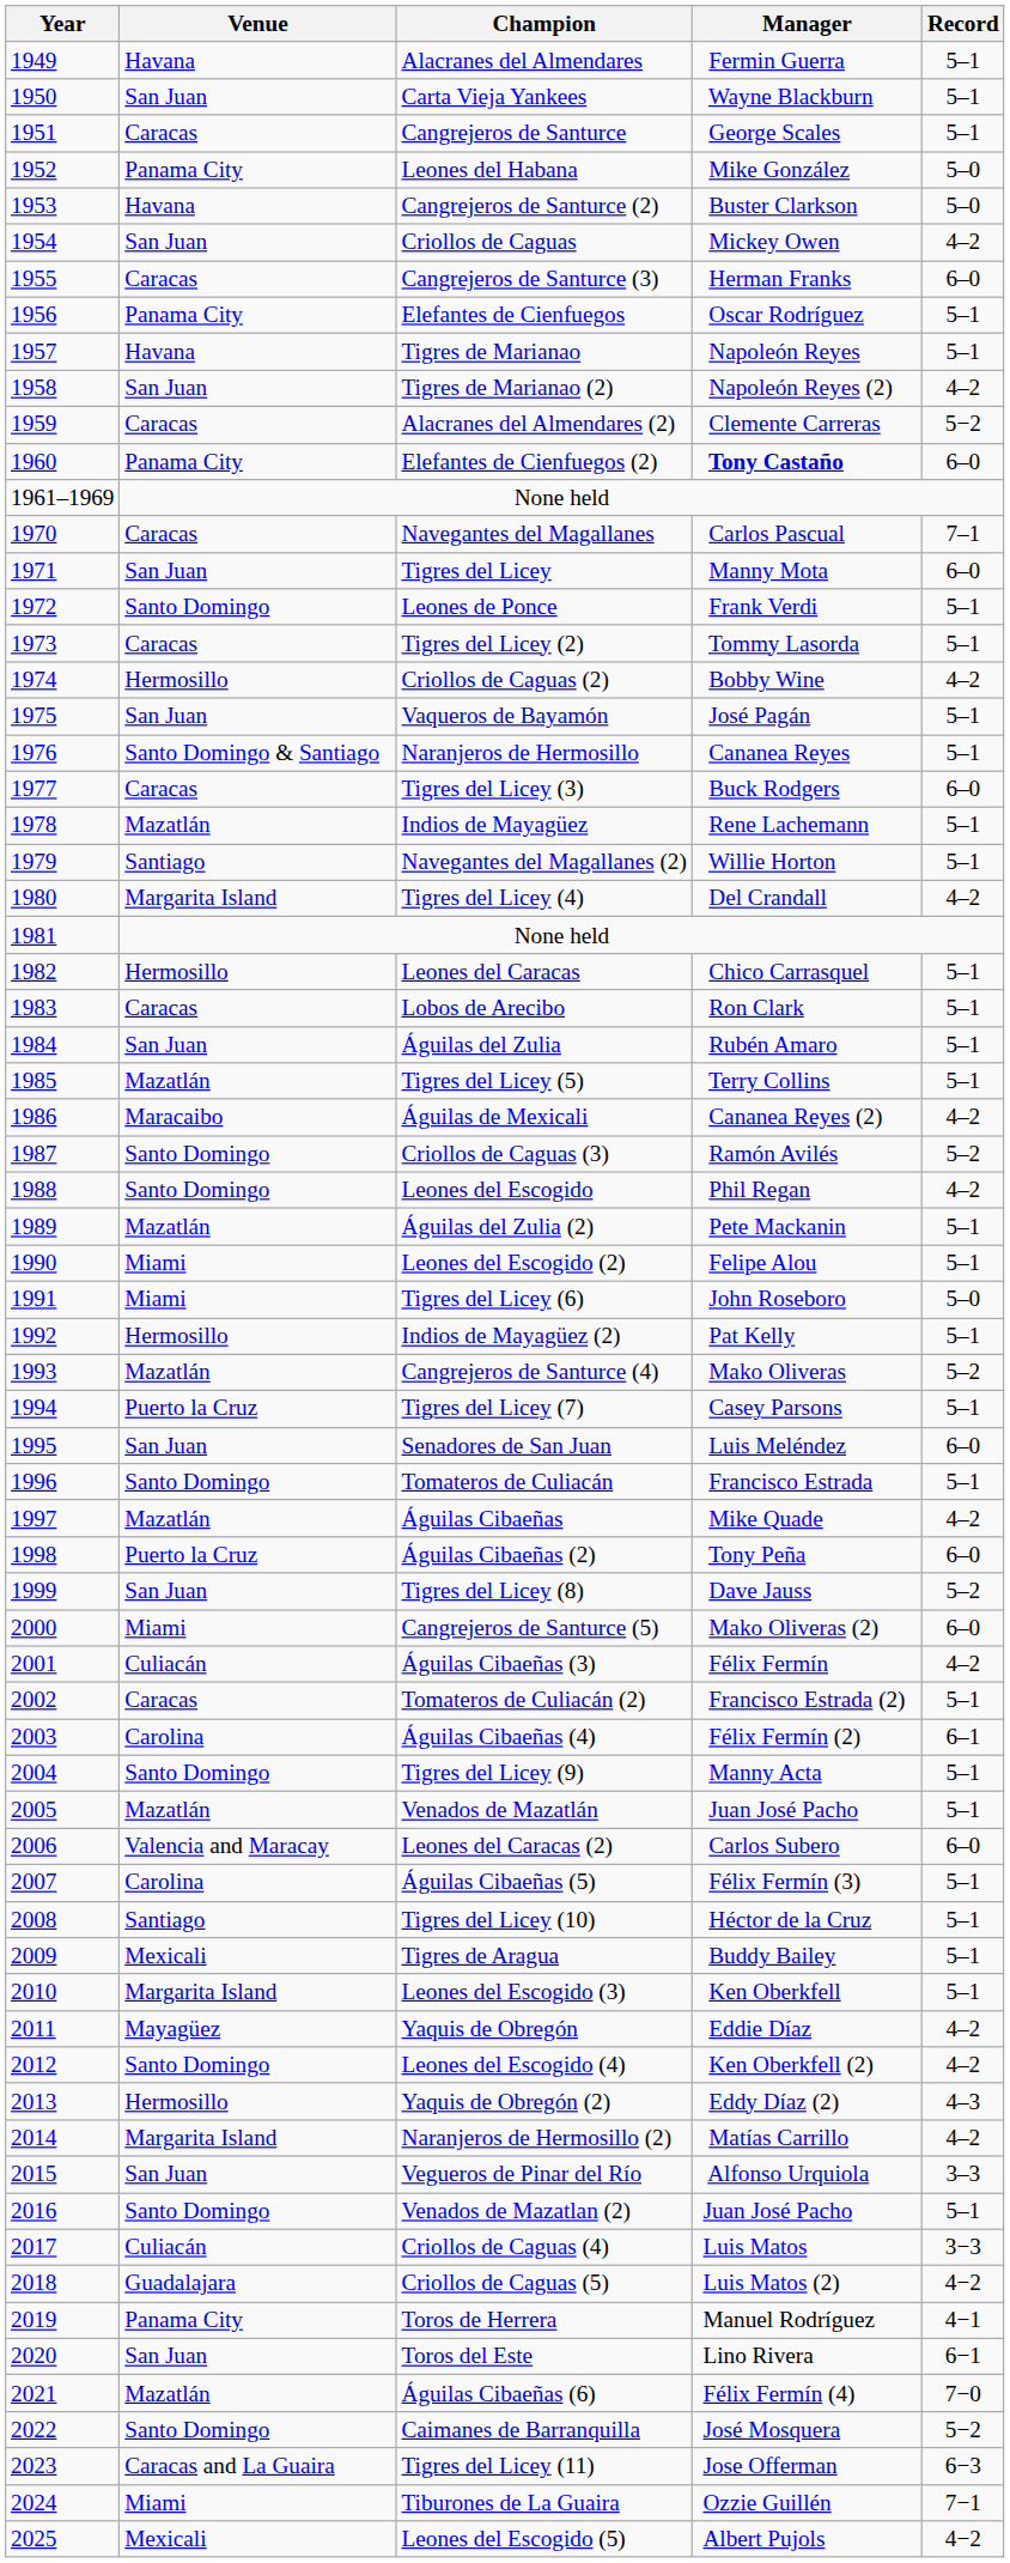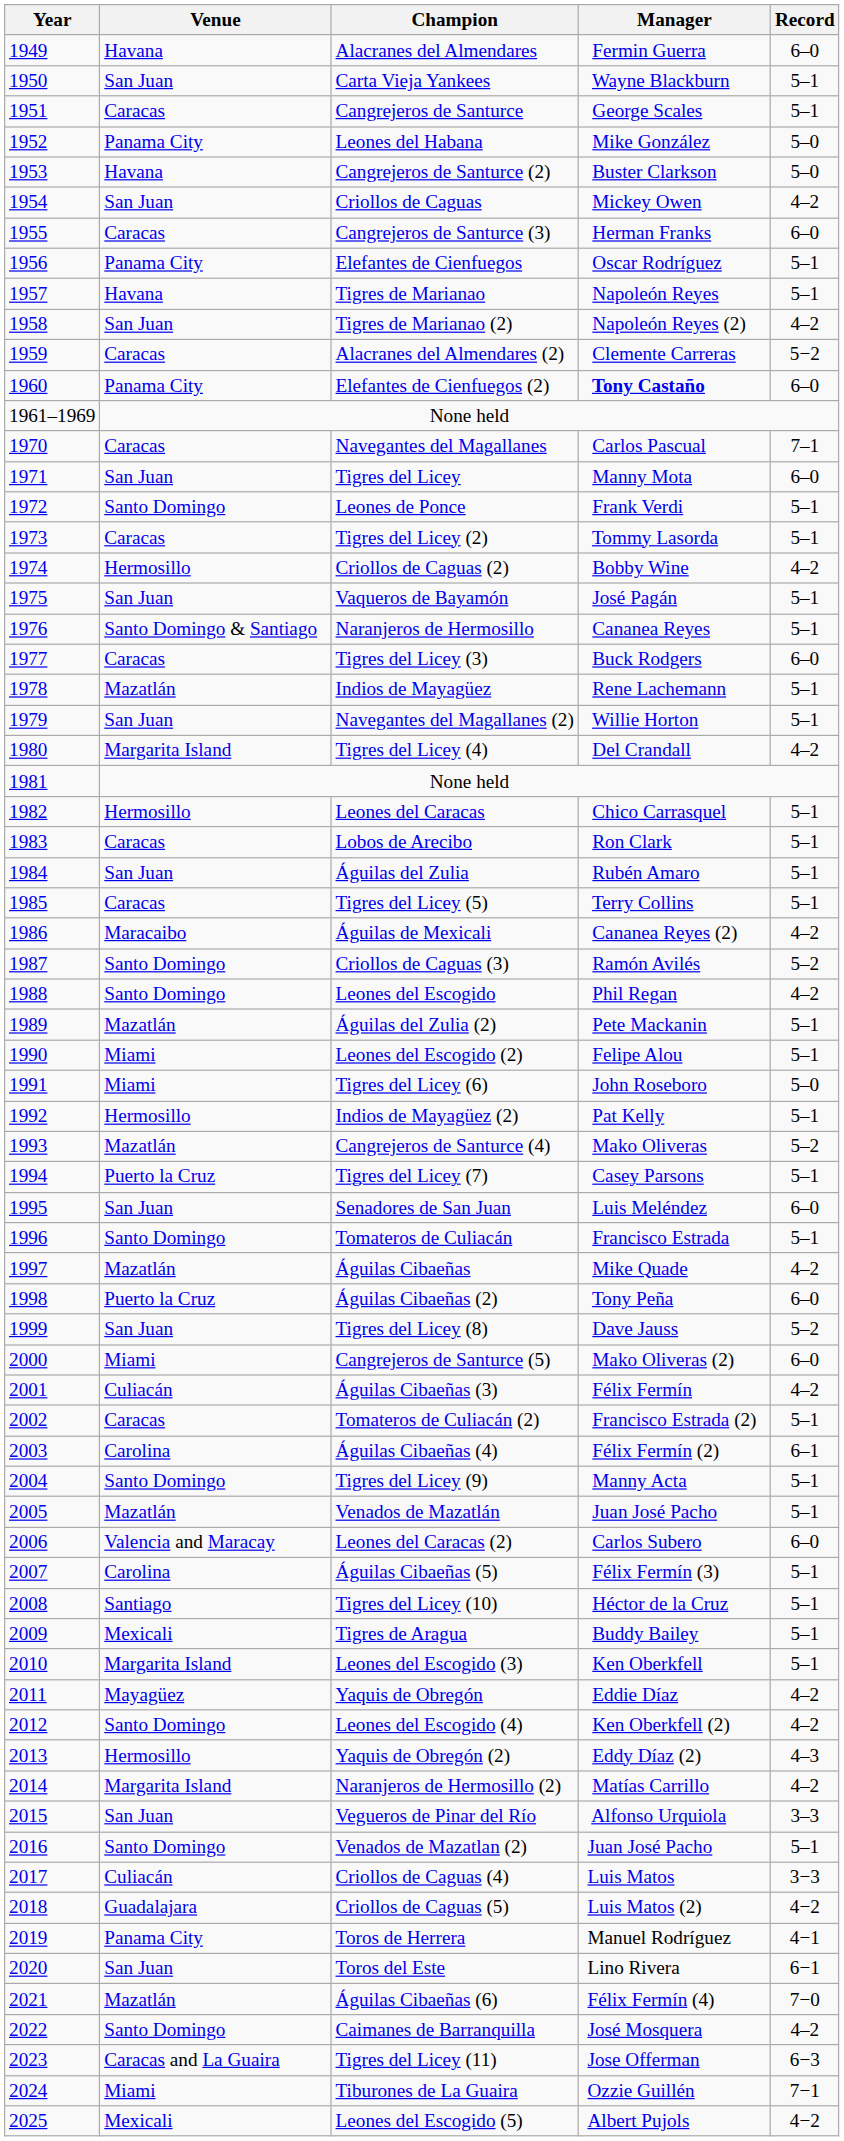Alacranes del Almendares | Record: 5–1 -> 6–0
Navegantes del Magallanes (2) | Venue: Santiago -> San Juan
Tigres del Licey (5) | Venue: Mazatlán -> Caracas
Caimanes de Barranquilla | Record: 5−2 -> 4–2
